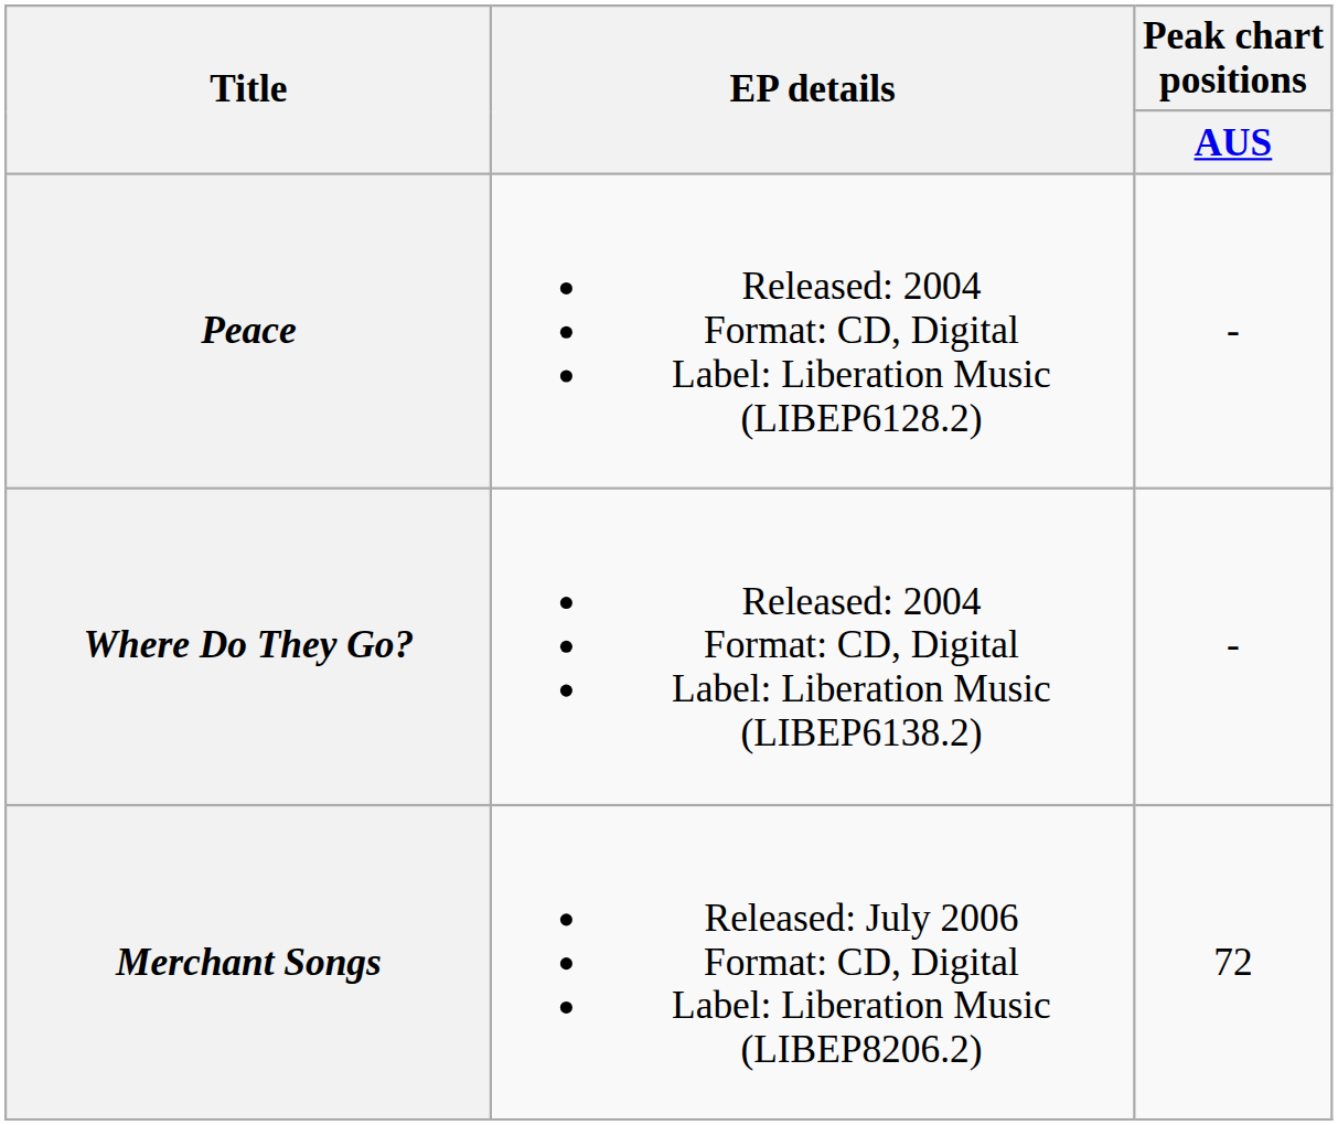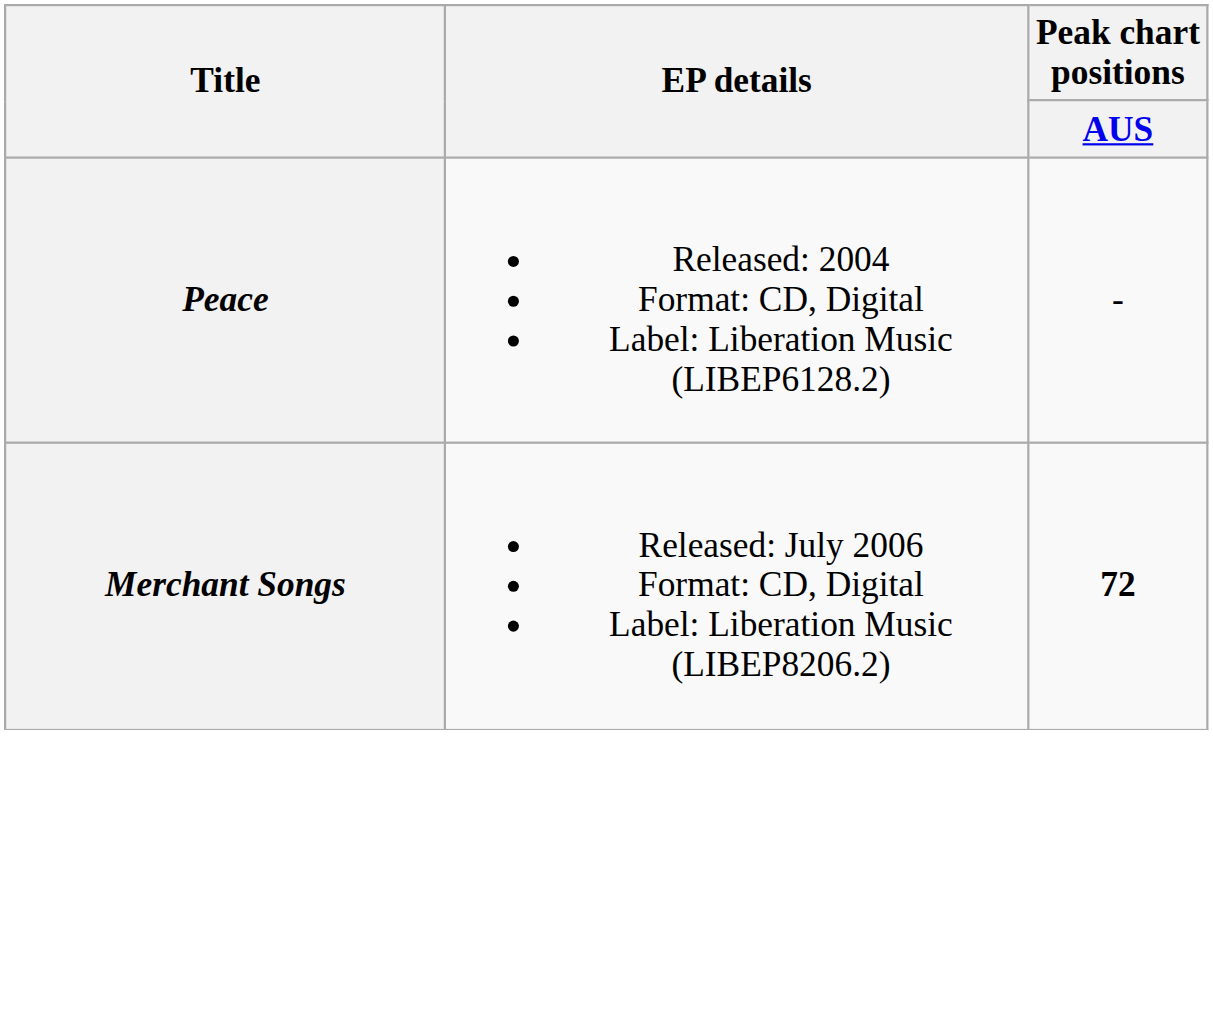- row: Where Do They Go? | Released: 2004 Format: CD, Digital Label: Liberation Music (LIBEP6138.2) | -
Merchant Songs | Peak chart positions / AUS: normal -> bold
